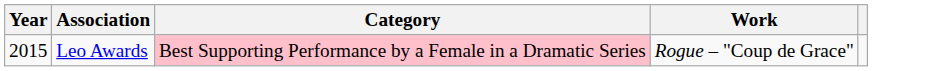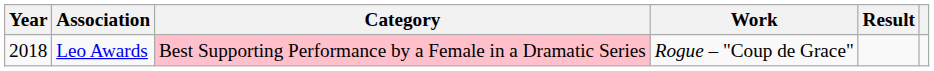+ column: Result
Leo Awards | Year: 2015 -> 2018
